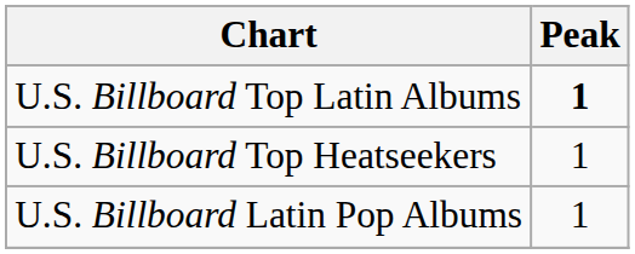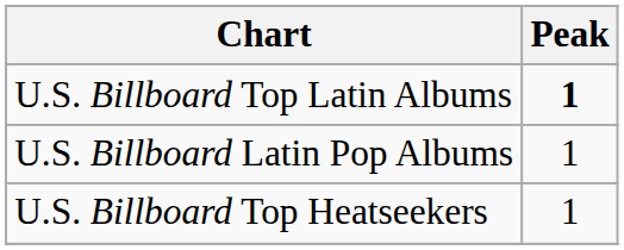rows swapped: U.S. Billboard Latin Pop Albums <-> U.S. Billboard Top Heatseekers
